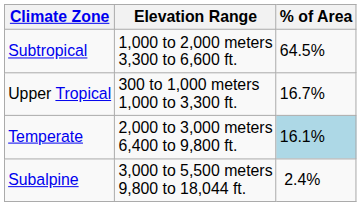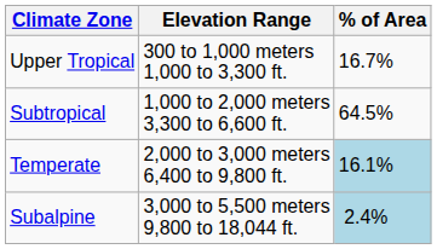rows swapped: Upper Tropical <-> Subtropical
Subalpine | % of Area: no background -> lightblue background
